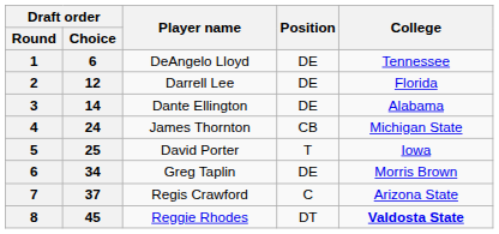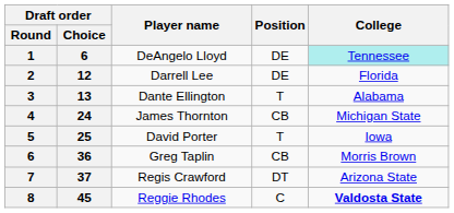DeAngelo Lloyd | College: no background -> paleturquoise background
Dante Ellington | Draft order / Choice: 14 -> 13
Dante Ellington | Position: DE -> T
Greg Taplin | Draft order / Choice: 34 -> 36
Greg Taplin | Position: DE -> CB
Regis Crawford | Position: C -> DT
Reggie Rhodes | Position: DT -> C
